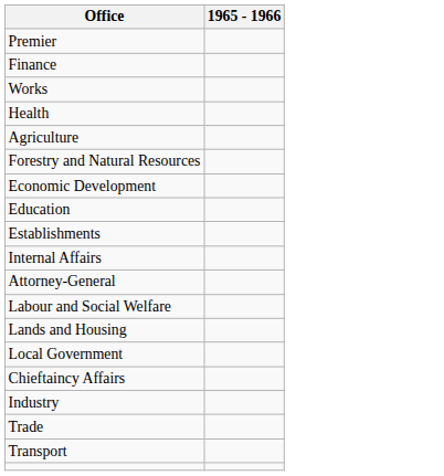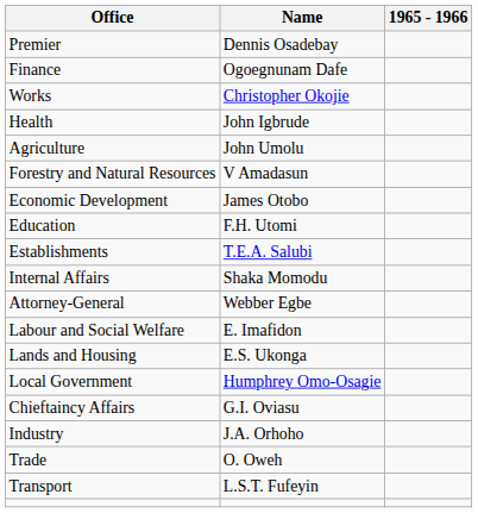+ column: Name | Dennis Osadebay | Ogoegnunam Dafe | Christopher Okojie | John Igbrude | John Umolu | V Amadasun | James Otobo | F.H. Utomi | T.E.A. Salubi | Shaka Momodu | Webber Egbe | E. Imafidon | E.S. Ukonga | Humphrey Omo-Osagie | G.I. Oviasu | J.A. Orhoho | O. Oweh | L.S.T. Fufeyin
